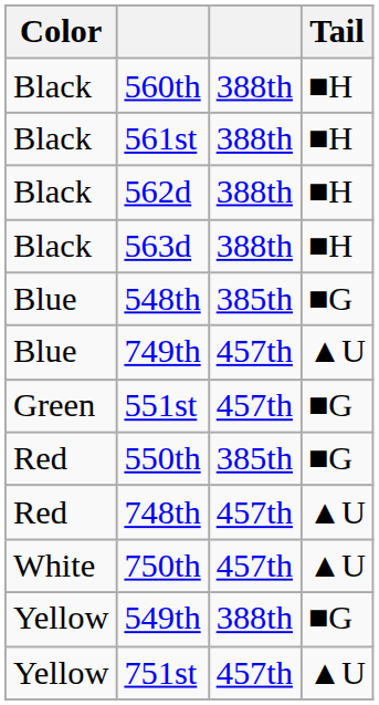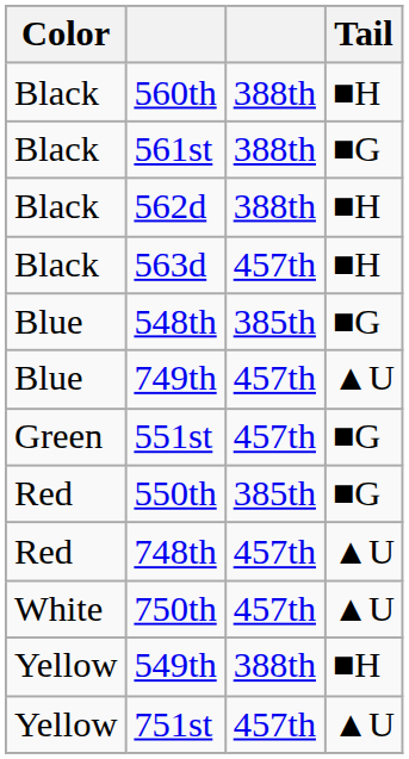561st | Tail: ■H -> ■G
563d | column 3: 388th -> 457th
549th | Tail: ■G -> ■H
